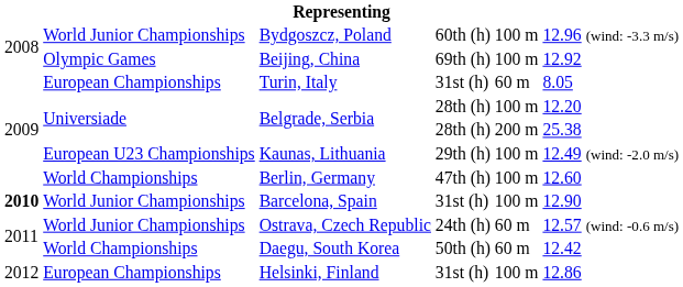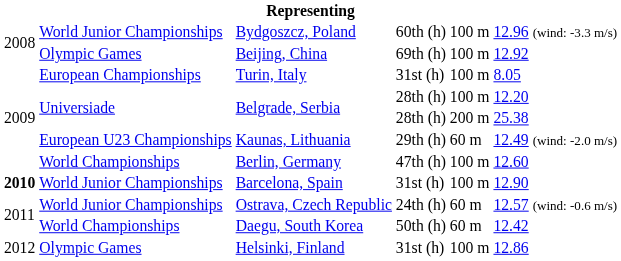Turin, Italy | column 5: 60 m -> 100 m
Kaunas, Lithuania | column 5: 100 m -> 60 m
Helsinki, Finland | column 2: European Championships -> Olympic Games
